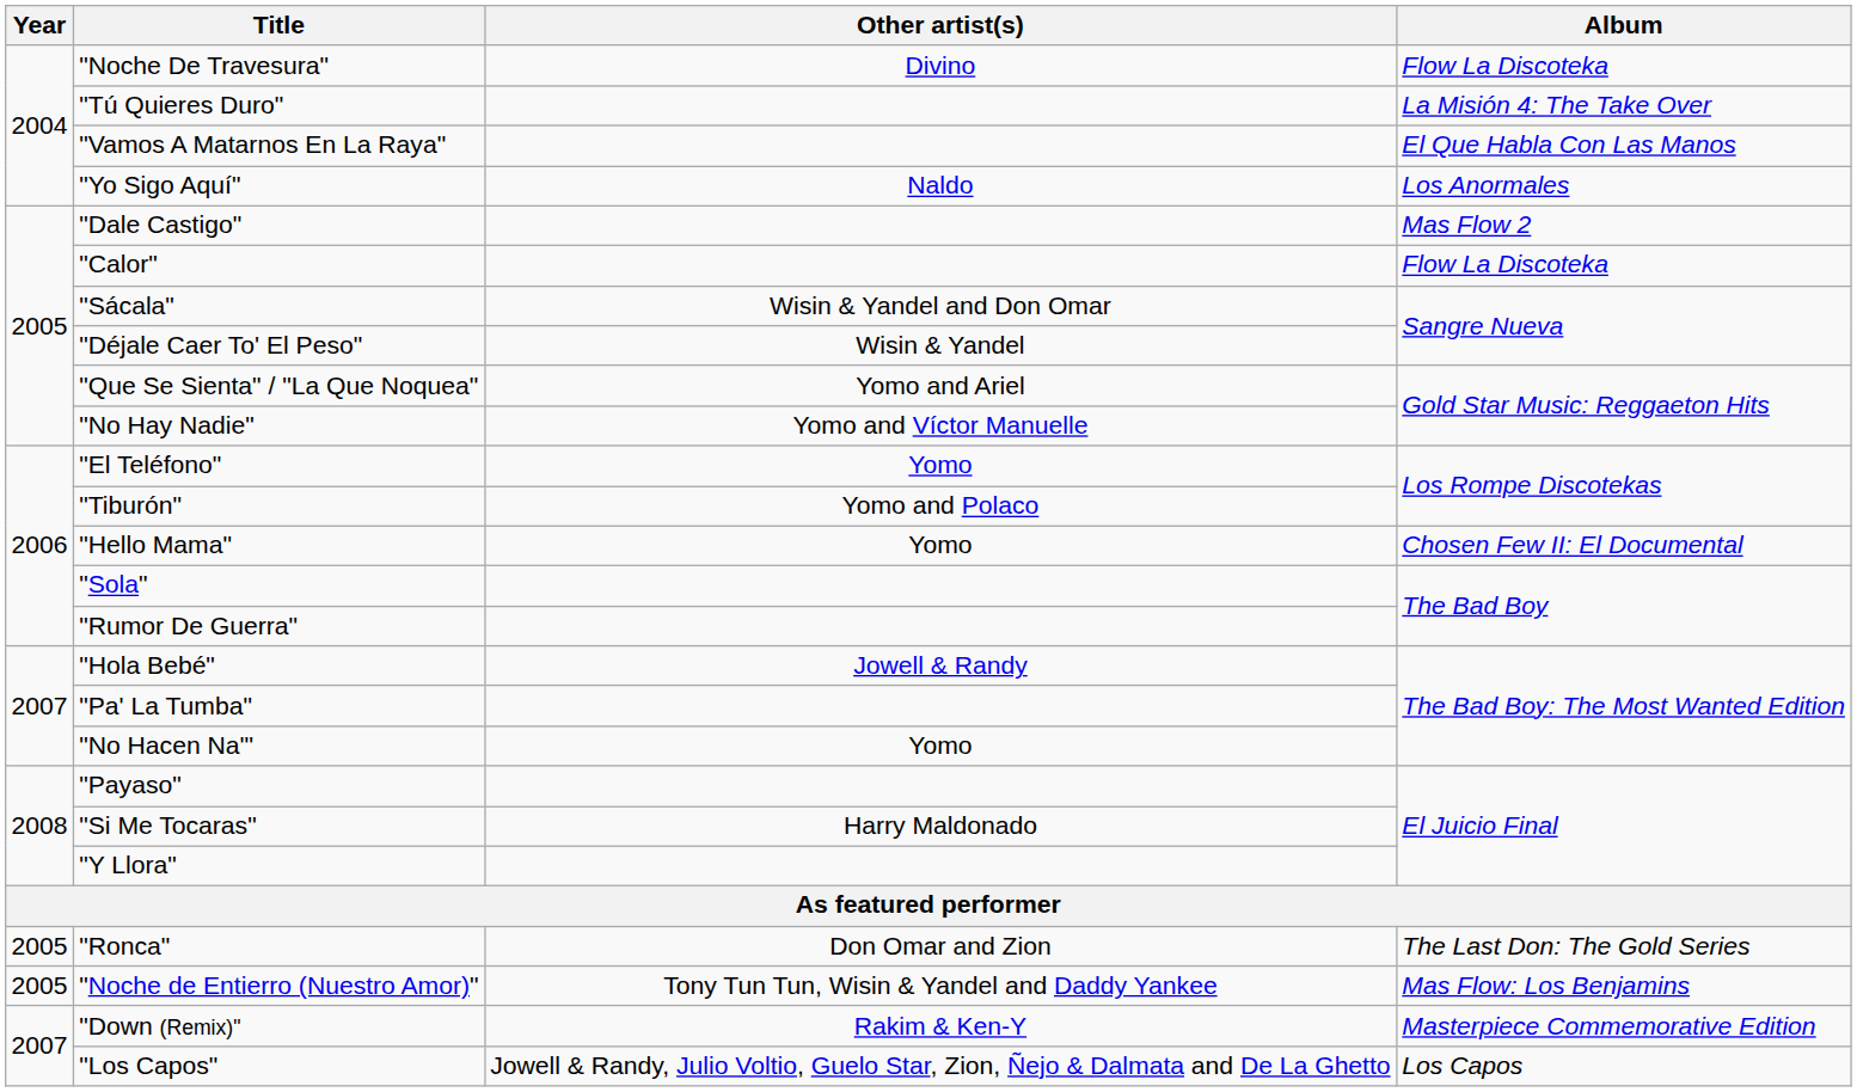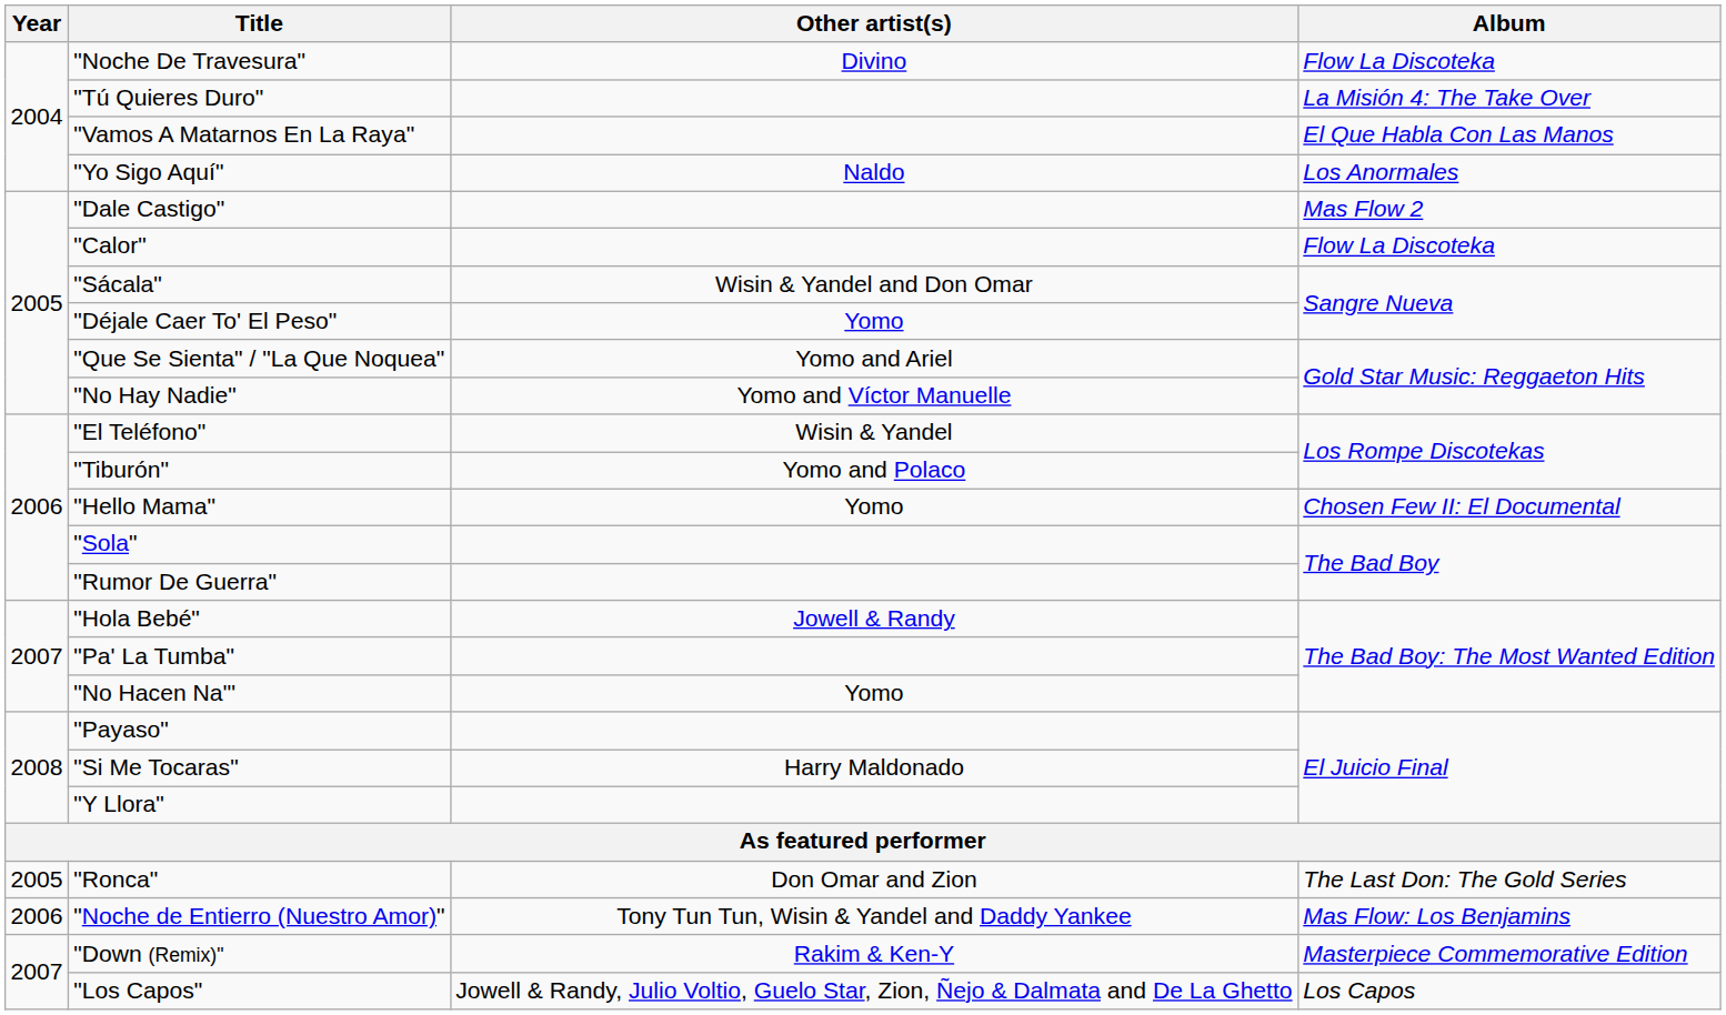"Déjale Caer To' El Peso" | Other artist(s): Wisin & Yandel -> Yomo
"El Teléfono" | Other artist(s): Yomo -> Wisin & Yandel
"Noche de Entierro (Nuestro Amor)" | Year: 2005 -> 2006
